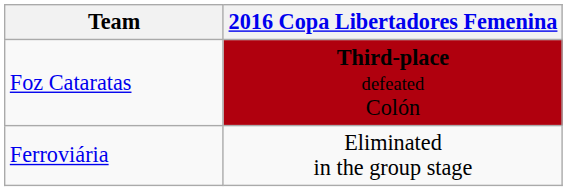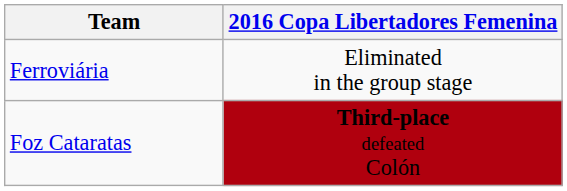rows swapped: Ferroviária <-> Foz Cataratas
